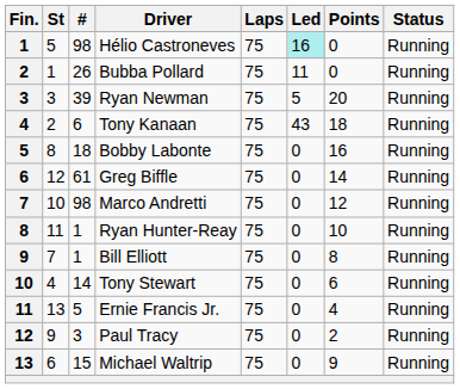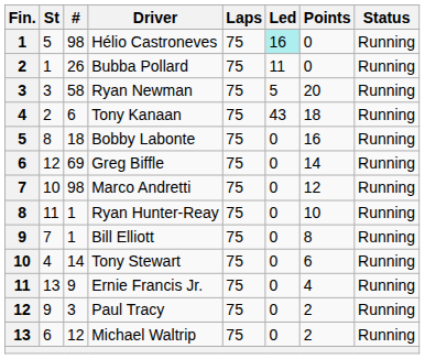Ryan Newman | #: 39 -> 58
Greg Biffle | #: 61 -> 69
Ernie Francis Jr. | #: 5 -> 9
Michael Waltrip | #: 15 -> 12
Michael Waltrip | Points: 9 -> 2
